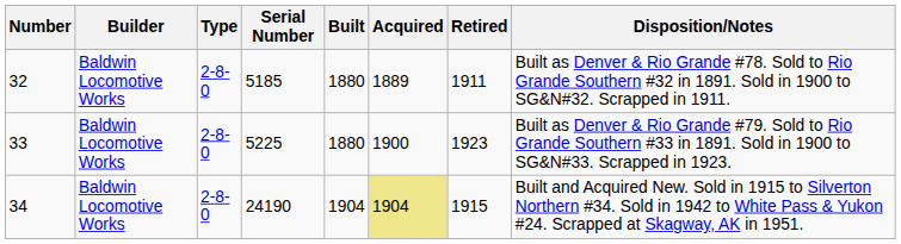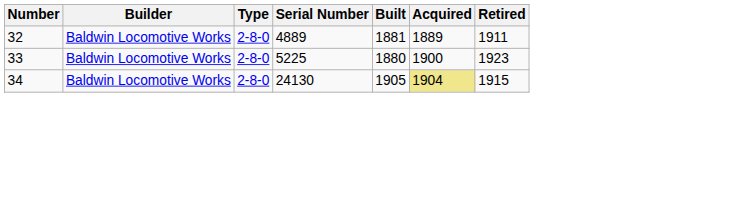- column: Disposition/Notes | Built as Denver & Rio Grande #78. Sold to Rio Grande Southern #32 in 1891. Sold in 1900 to SG&N#32. Scrapped in 1911. | Built as Denver & Rio Grande #79. Sold to Rio Grande Southern #33 in 1891. Sold in 1900 to SG&N#33. Scrapped in 1923. | Built and Acquired New. Sold in 1915 to Silverton Northern #34. Sold in 1942 to White Pass & Yukon #24. Scrapped at Skagway, AK in 1951.
32 | Serial Number: 5185 -> 4889
32 | Built: 1880 -> 1881
34 | Serial Number: 24190 -> 24130
34 | Built: 1904 -> 1905
